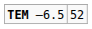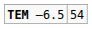TEM –6.5 | column 2: 52 -> 54
